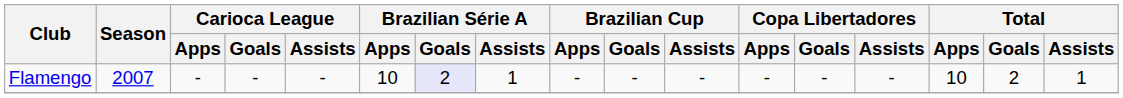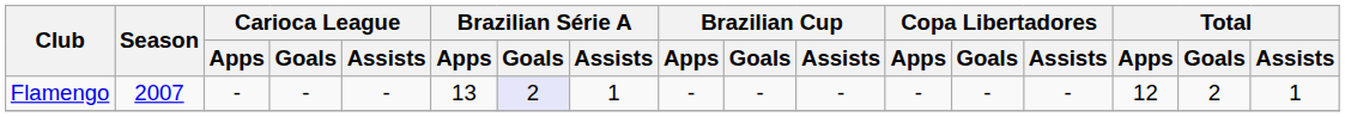Flamengo | Brazilian Série A / Apps: 10 -> 13
Flamengo | Total / Apps: 10 -> 12
